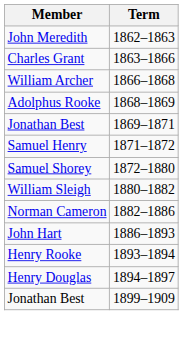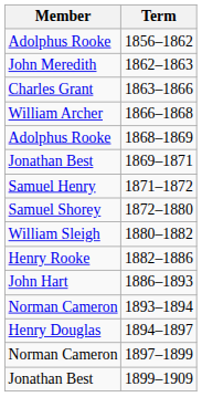+ row: Adolphus Rooke | 1856–1862
1882–1886 | Member: Norman Cameron -> Henry Rooke
1893–1894 | Member: Henry Rooke -> Norman Cameron
+ row: Norman Cameron | 1897–1899
